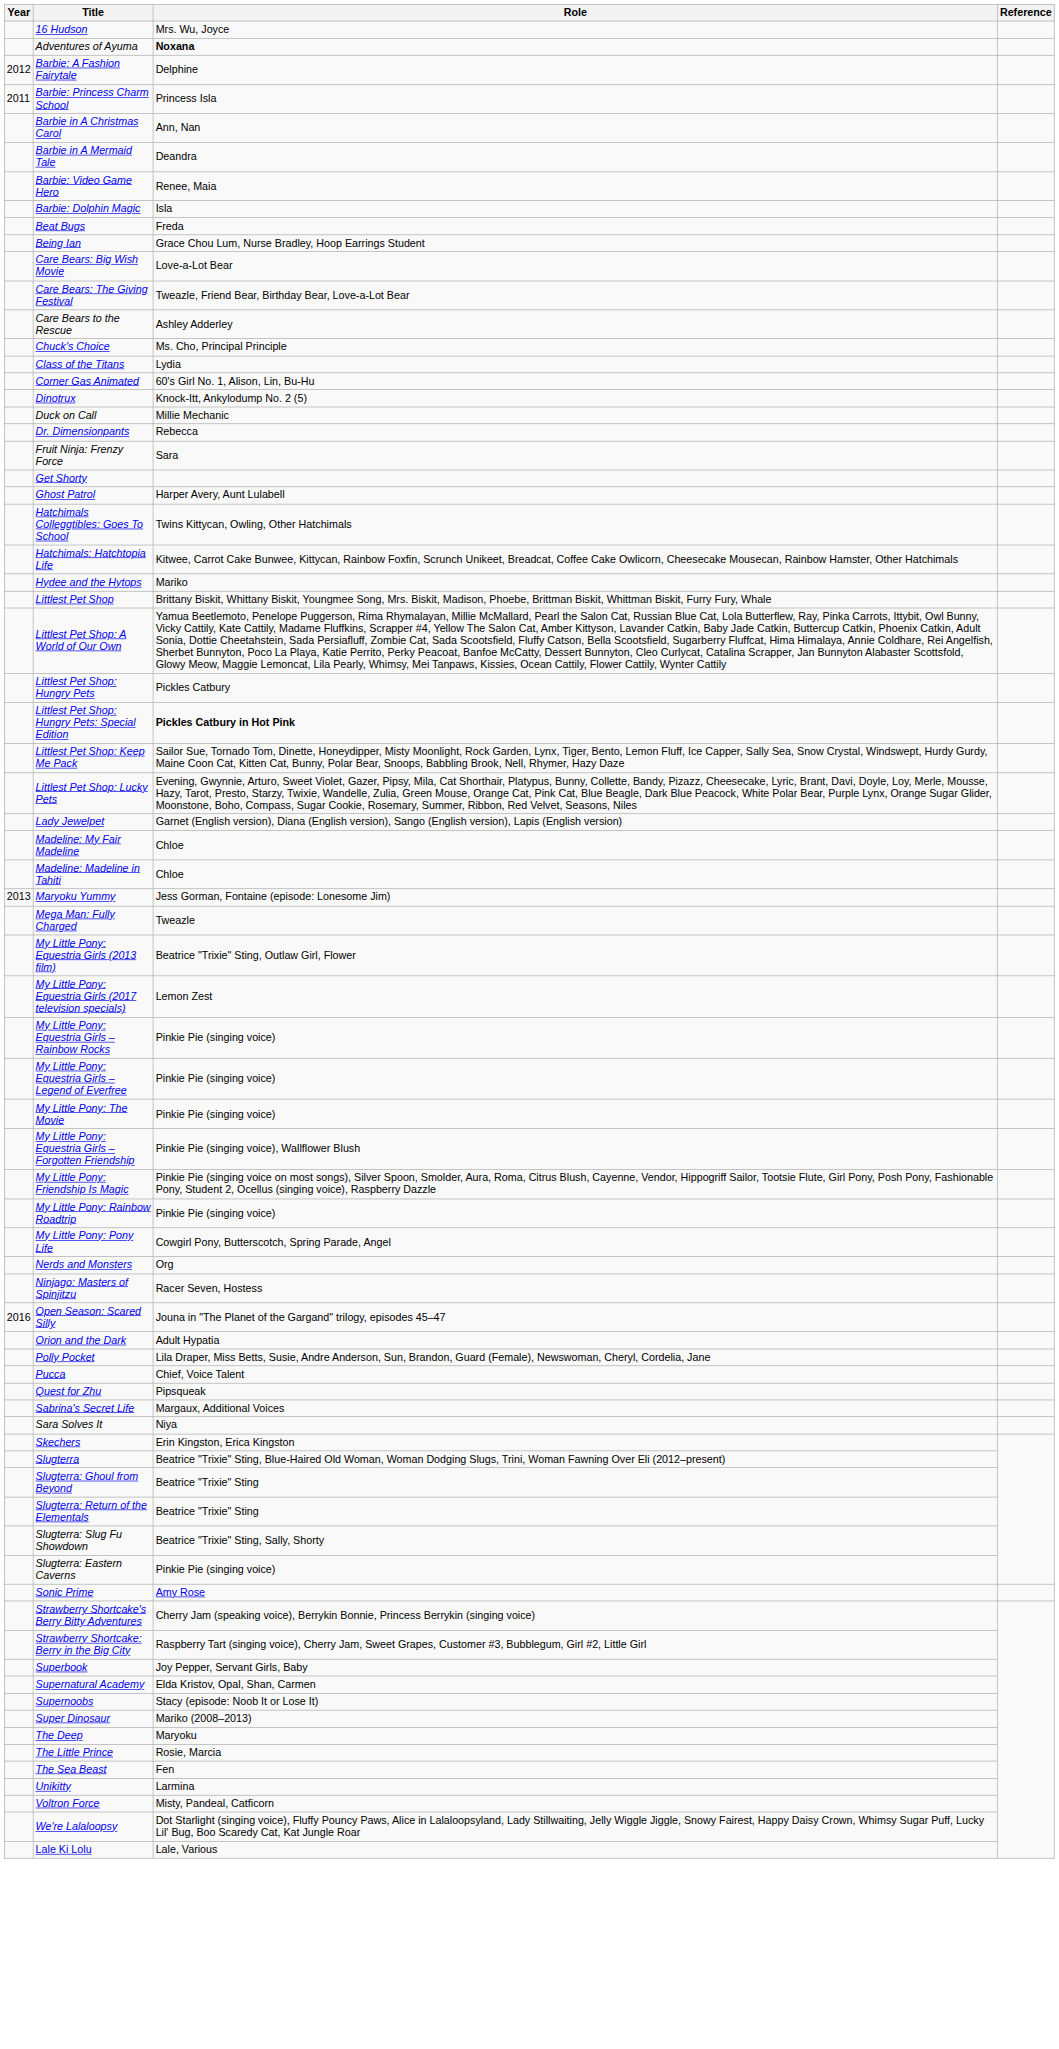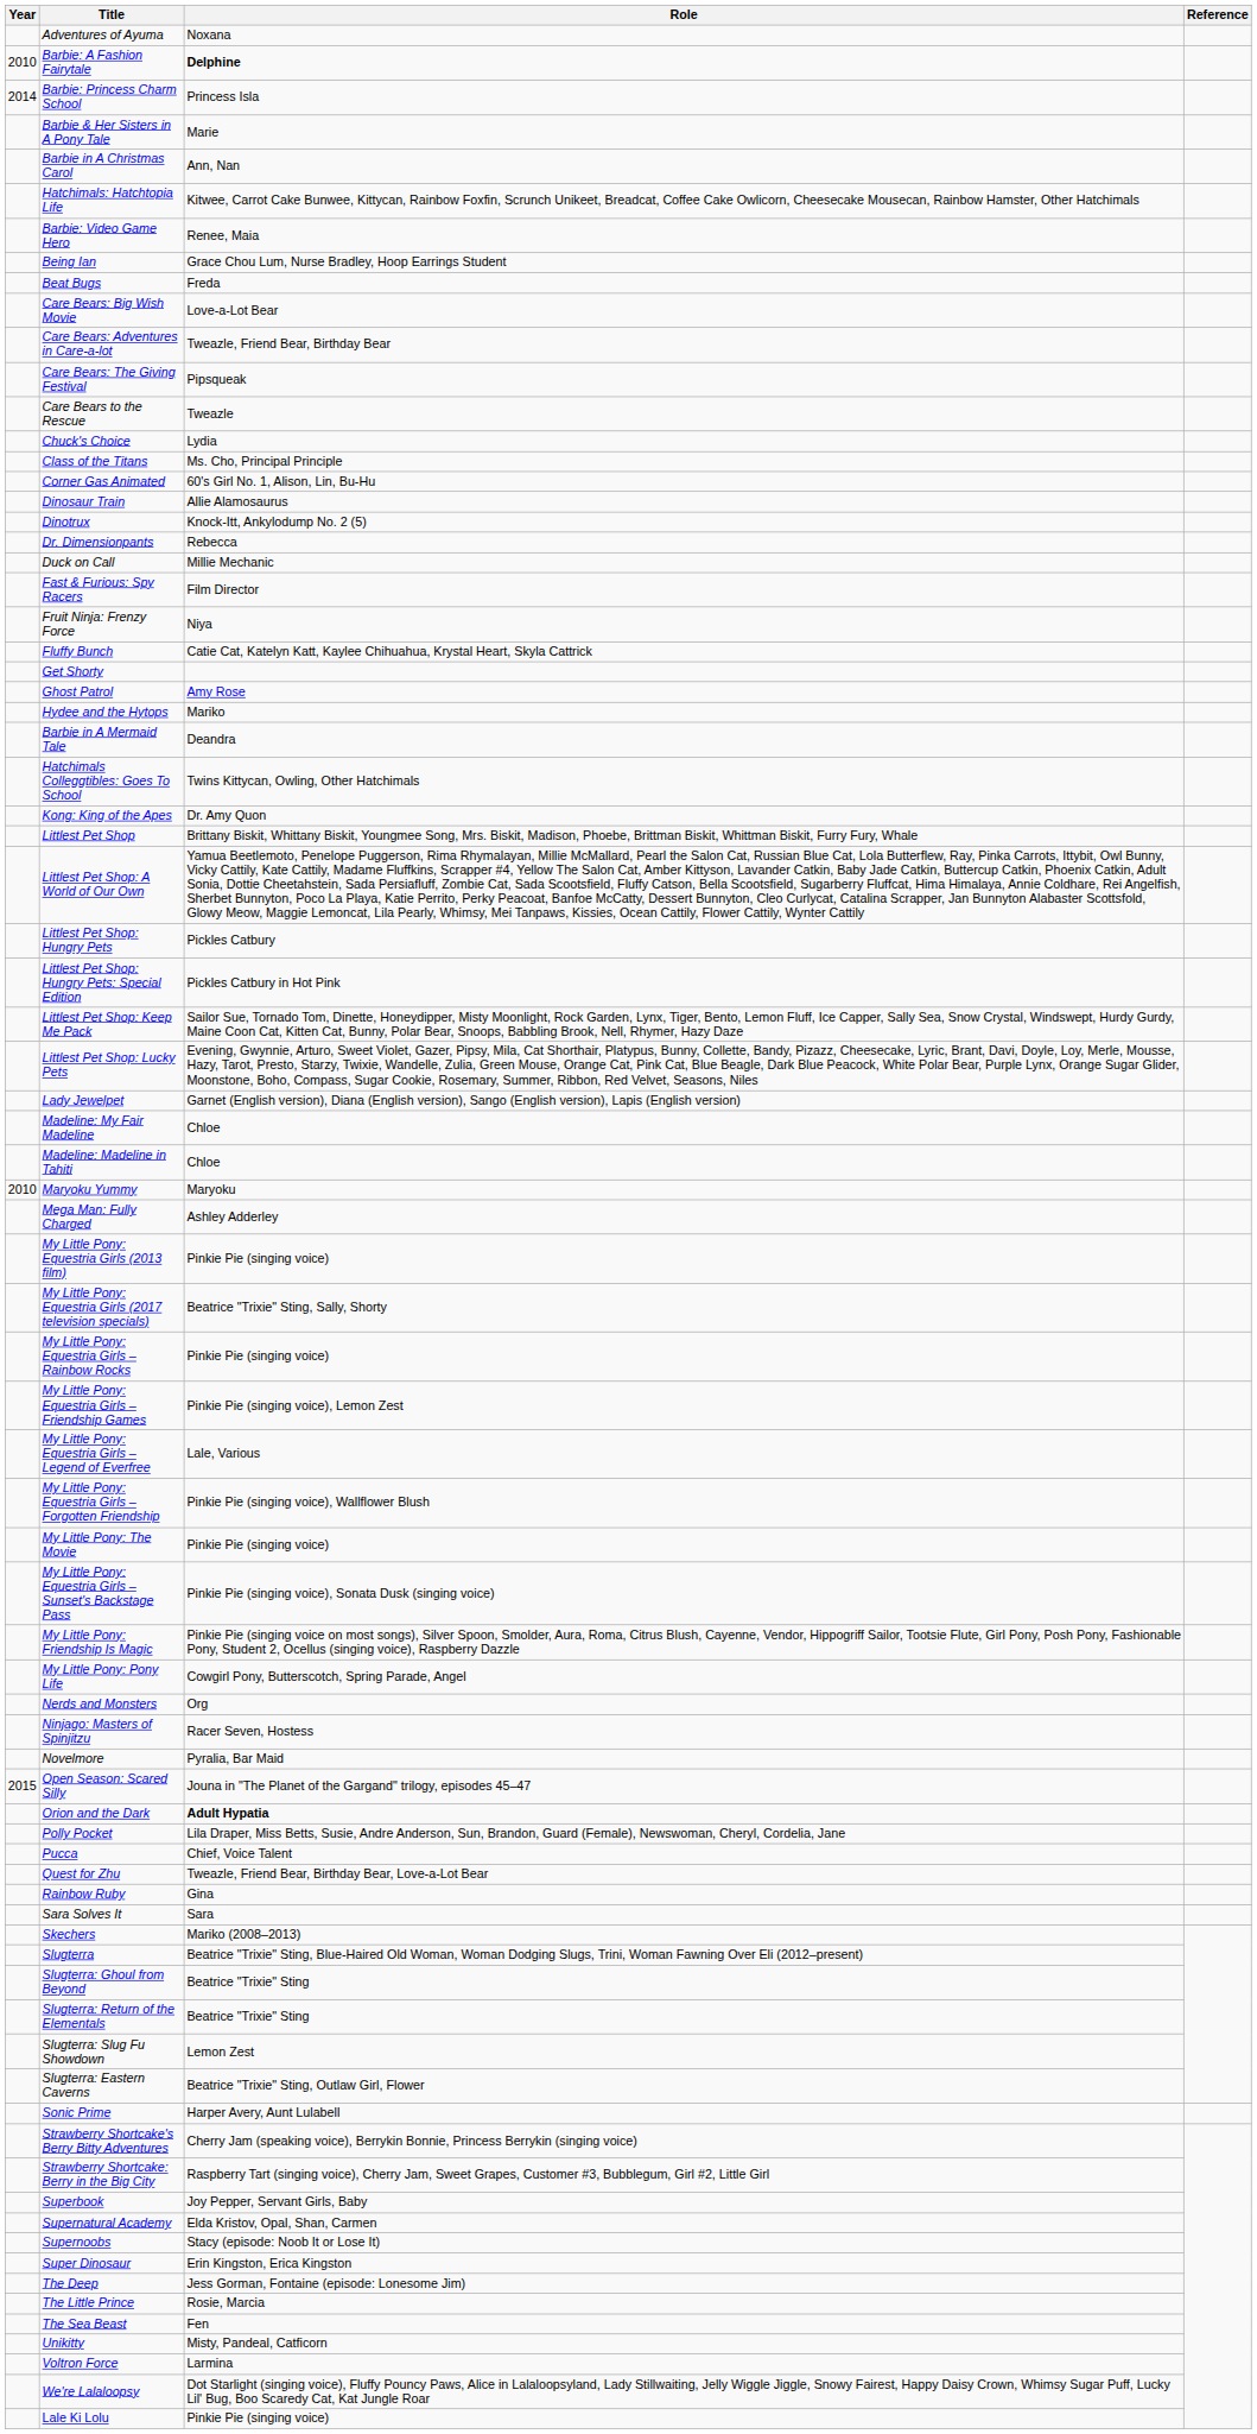- row: 16 Hudson | Mrs. Wu, Joyce
Adventures of Ayuma | Role: bold -> normal
Barbie: A Fashion Fairytale | Year: 2012 -> 2010
Barbie: A Fashion Fairytale | Role: normal -> bold
Barbie: Princess Charm School | Year: 2011 -> 2014
+ row: Barbie & Her Sisters in A Pony Tale | Marie
rows swapped: Barbie in A Mermaid Tale <-> Hatchimals: Hatchtopia Life
- row: Barbie: Dolphin Magic | Isla
rows swapped: Beat Bugs <-> Being Ian
+ row: Care Bears: Adventures in Care-a-lot | Tweazle, Friend Bear, Birthday Bear
Care Bears: The Giving Festival | Role: Tweazle, Friend Bear, Birthday Bear, Love-a-Lot Bear -> Pipsqueak
Care Bears to the Rescue | Role: Ashley Adderley -> Tweazle
Chuck's Choice | Role: Ms. Cho, Principal Principle -> Lydia
Class of the Titans | Role: Lydia -> Ms. Cho, Principal Principle
+ row: Dinosaur Train | Allie Alamosaurus
rows swapped: Dr. Dimensionpants <-> Duck on Call
+ row: Fast & Furious: Spy Racers | Film Director
Fruit Ninja: Frenzy Force | Role: Sara -> Niya
+ row: Fluffy Bunch | Catie Cat, Katelyn Katt, Kaylee Chihuahua, Krystal Heart, Skyla Cattrick
Ghost Patrol | Role: Harper Avery, Aunt Lulabell -> Amy Rose
rows swapped: Hydee and the Hytops <-> Hatchimals Colleggtibles: Goes To School
+ row: Kong: King of the Apes | Dr. Amy Quon
Littlest Pet Shop: Hungry Pets: Special Edition | Role: bold -> normal
Maryoku Yummy | Year: 2013 -> 2010
Maryoku Yummy | Role: Jess Gorman, Fontaine (episode: Lonesome Jim) -> Maryoku
Mega Man: Fully Charged | Role: Tweazle -> Ashley Adderley
My Little Pony: Equestria Girls (2013 film) | Role: Beatrice "Trixie" Sting, Outlaw Girl, Flower -> Pinkie Pie (singing voice)
My Little Pony: Equestria Girls (2017 television specials) | Role: Lemon Zest -> Beatrice "Trixie" Sting, Sally, Shorty
+ row: My Little Pony: Equestria Girls – Friendship Games | Pinkie Pie (singing voice), Lemon Zest
My Little Pony: Equestria Girls – Legend of Everfree | Role: Pinkie Pie (singing voice) -> Lale, Various
rows swapped: My Little Pony: Equestria Girls – Forgotten Friendship <-> My Little Pony: The Movie
+ row: My Little Pony: Equestria Girls – Sunset's Backstage Pass | Pinkie Pie (singing voice), Sonata Dusk (singing voice)
- row: My Little Pony: Rainbow Roadtrip | Pinkie Pie (singing voice)
+ row: Novelmore | Pyralia, Bar Maid
Open Season: Scared Silly | Year: 2016 -> 2015
Orion and the Dark | Role: normal -> bold
Quest for Zhu | Role: Pipsqueak -> Tweazle, Friend Bear, Birthday Bear, Love-a-Lot Bear
+ row: Rainbow Ruby | Gina
- row: Sabrina's Secret Life | Margaux, Additional Voices
Sara Solves It | Role: Niya -> Sara
Skechers | Role: Erin Kingston, Erica Kingston -> Mariko (2008–2013)
Slugterra: Slug Fu Showdown | Role: Beatrice "Trixie" Sting, Sally, Shorty -> Lemon Zest
Slugterra: Eastern Caverns | Role: Pinkie Pie (singing voice) -> Beatrice "Trixie" Sting, Outlaw Girl, Flower
Sonic Prime | Role: Amy Rose -> Harper Avery, Aunt Lulabell
Super Dinosaur | Role: Mariko (2008–2013) -> Erin Kingston, Erica Kingston
The Deep | Role: Maryoku -> Jess Gorman, Fontaine (episode: Lonesome Jim)
Unikitty | Role: Larmina -> Misty, Pandeal, Catficorn
Voltron Force | Role: Misty, Pandeal, Catficorn -> Larmina
Lale Ki Lolu | Role: Lale, Various -> Pinkie Pie (singing voice)
